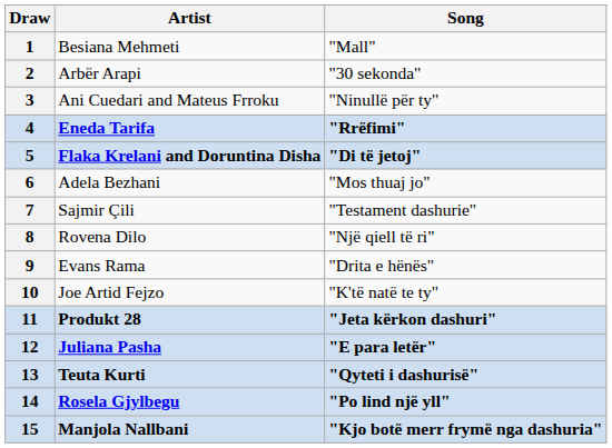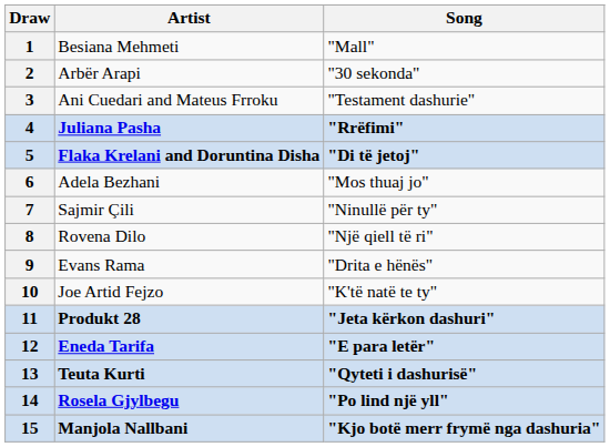3 | Song: "Ninullë për ty" -> "Testament dashurie"
4 | Artist: Eneda Tarifa -> Juliana Pasha
7 | Song: "Testament dashurie" -> "Ninullë për ty"
12 | Artist: Juliana Pasha -> Eneda Tarifa
